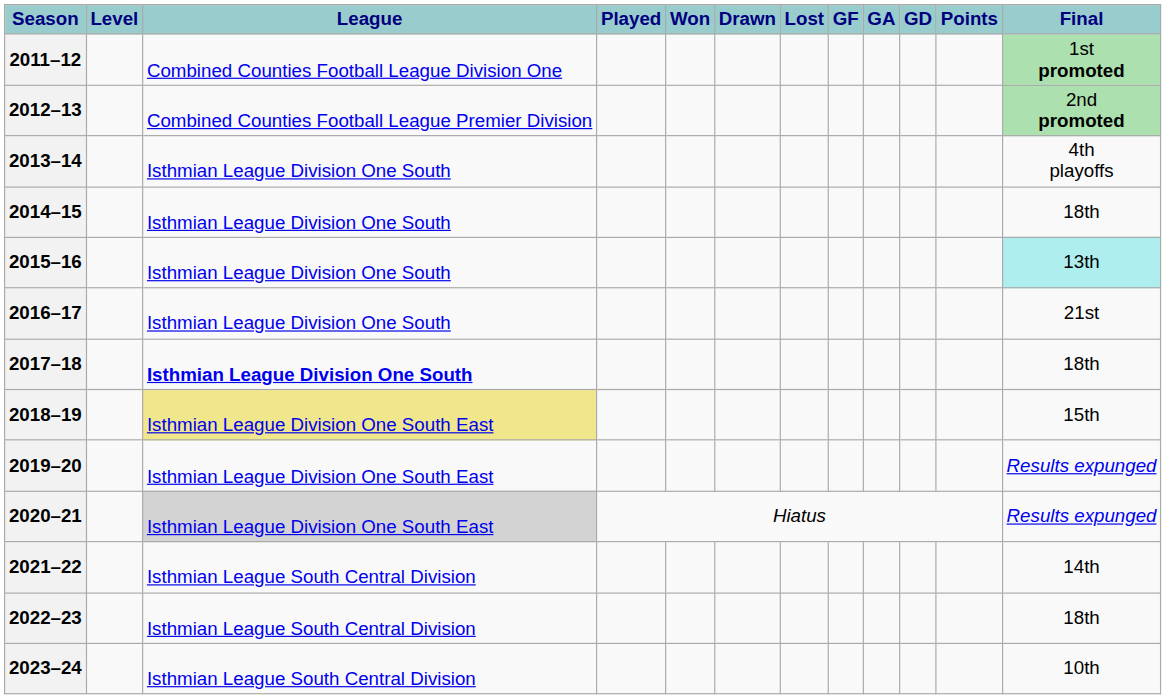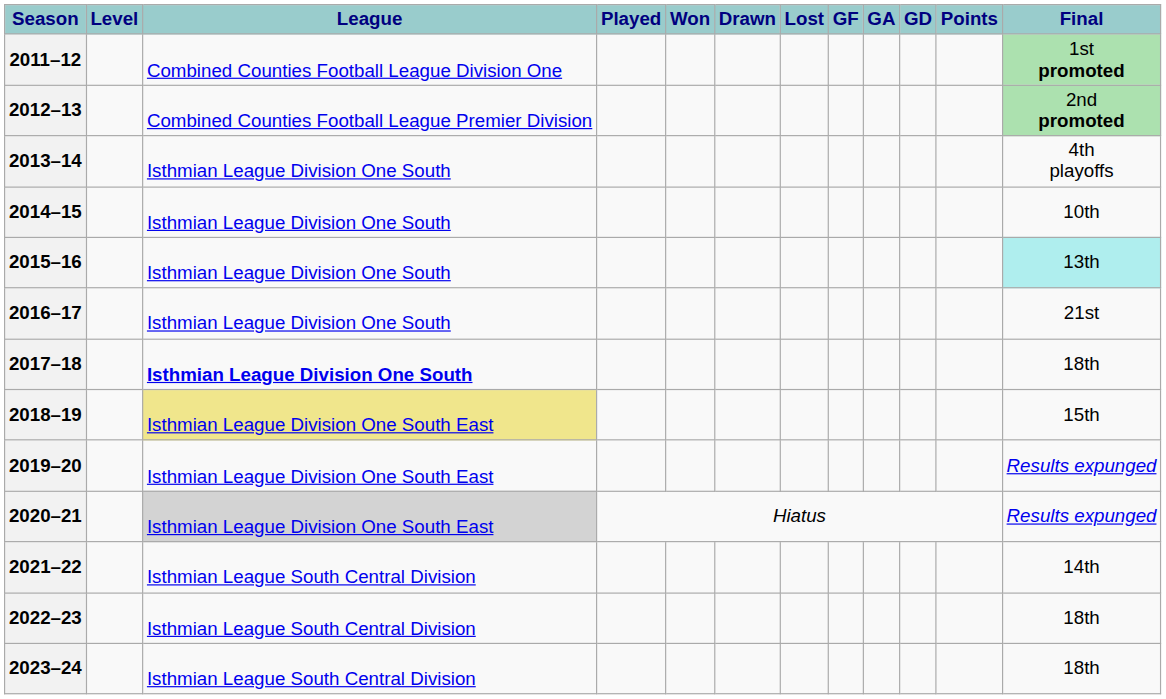2014–15 | Final: 18th -> 10th
2023–24 | Final: 10th -> 18th
